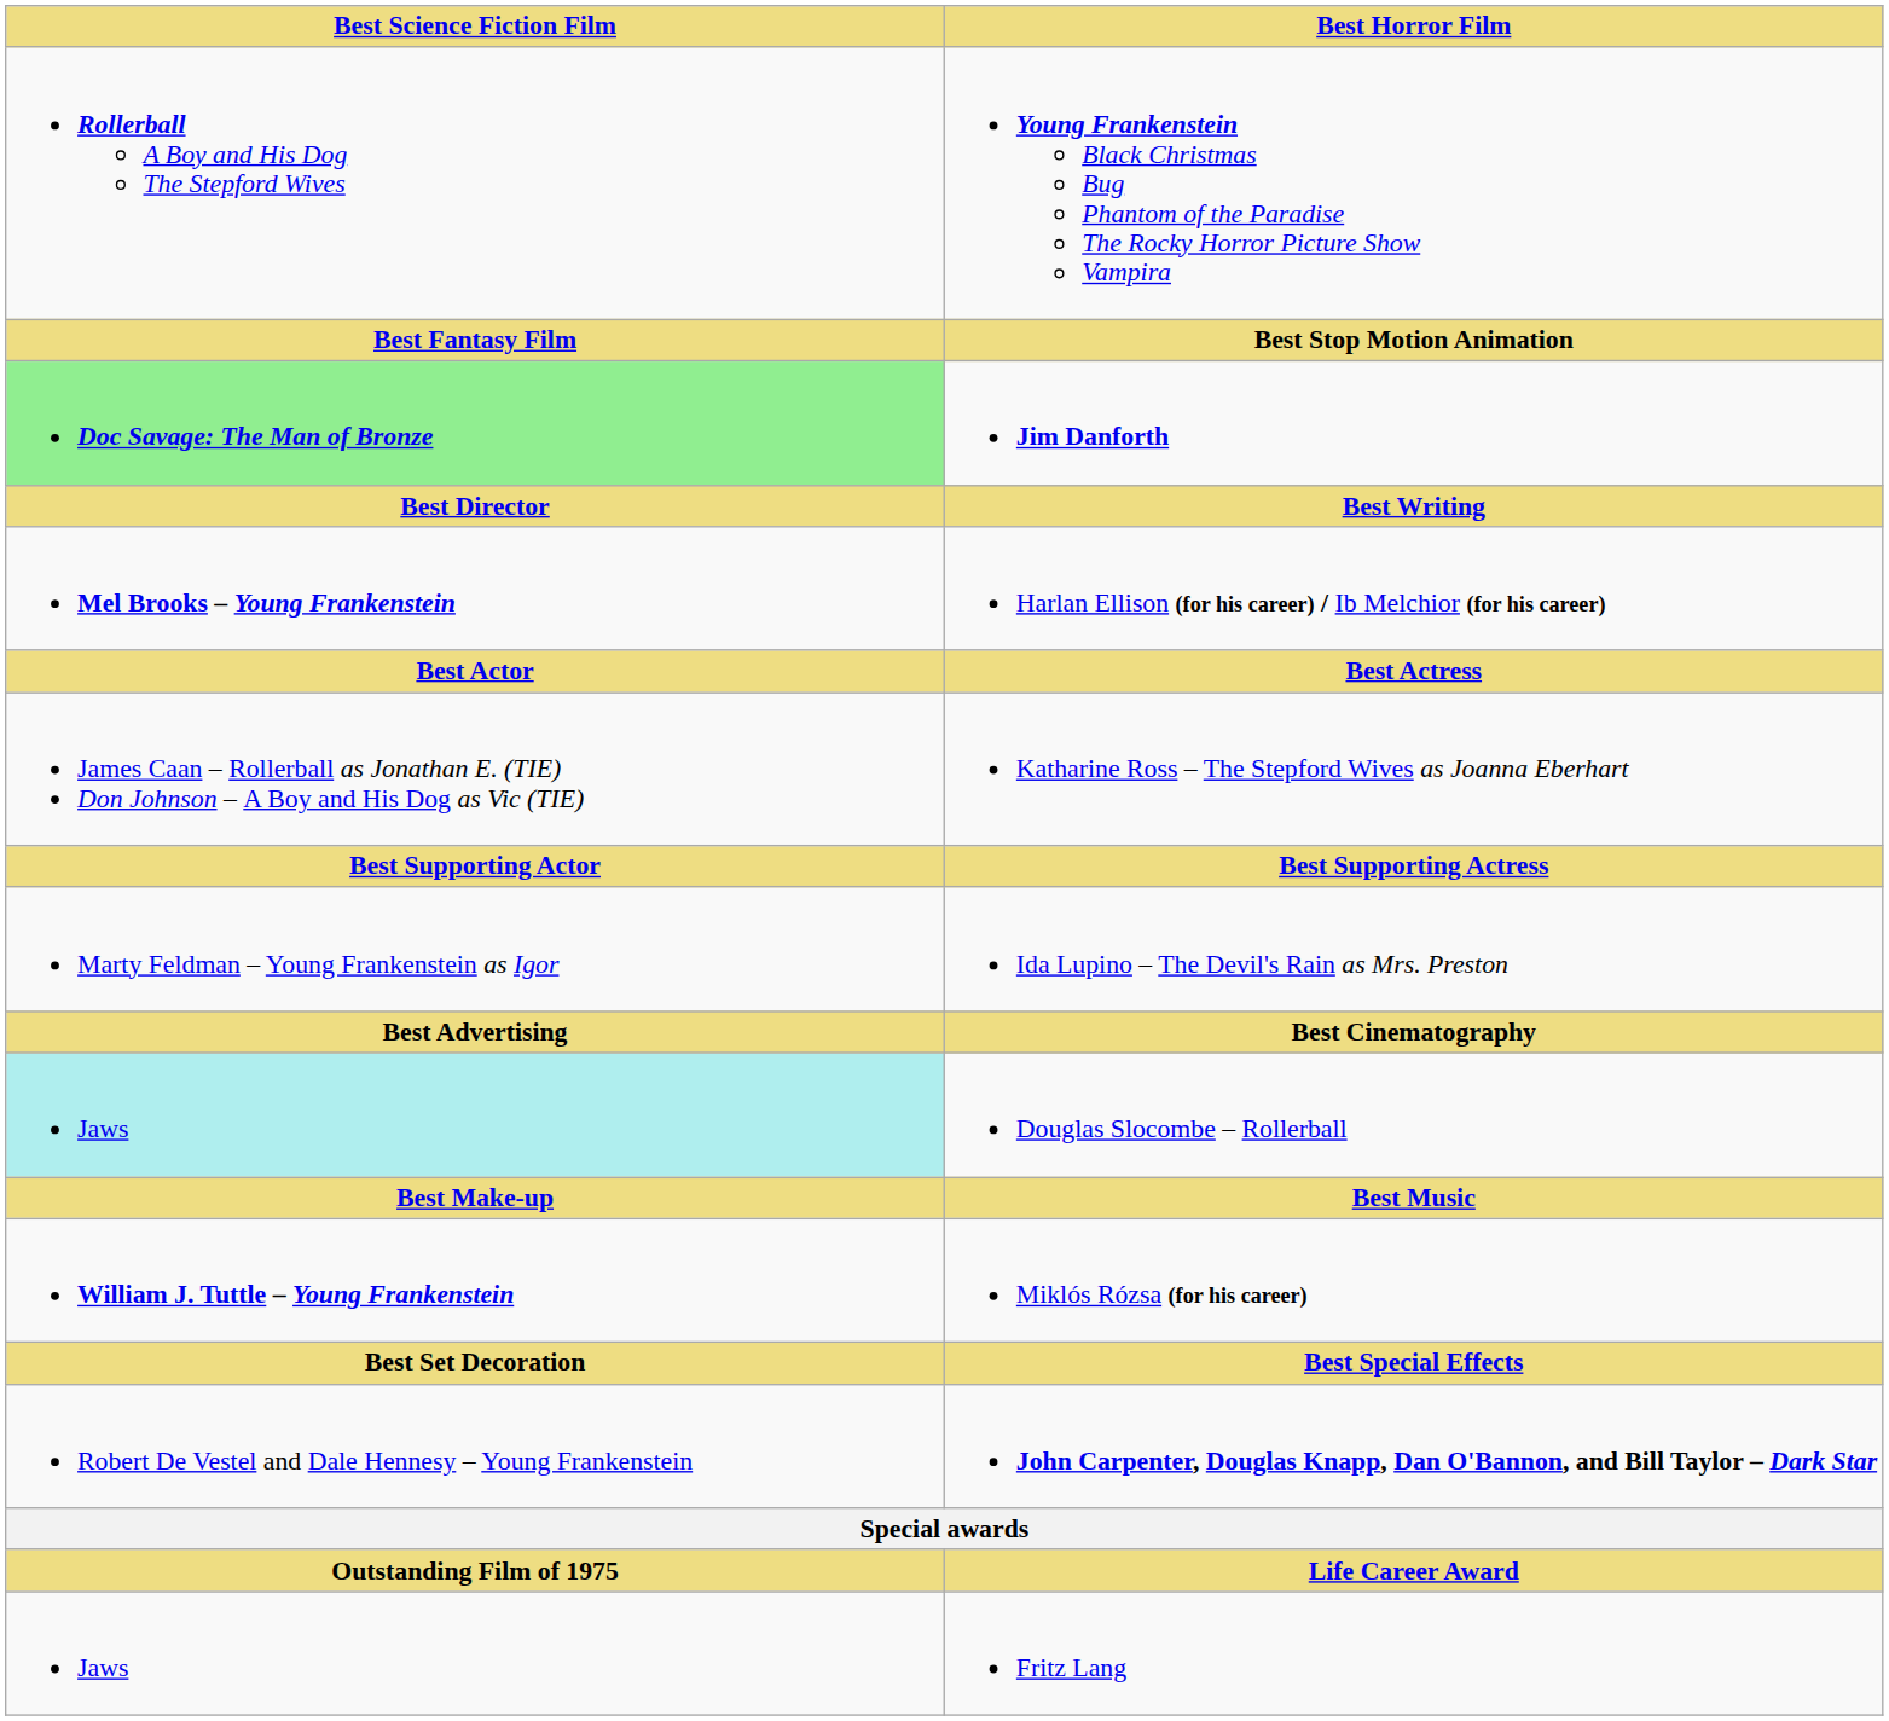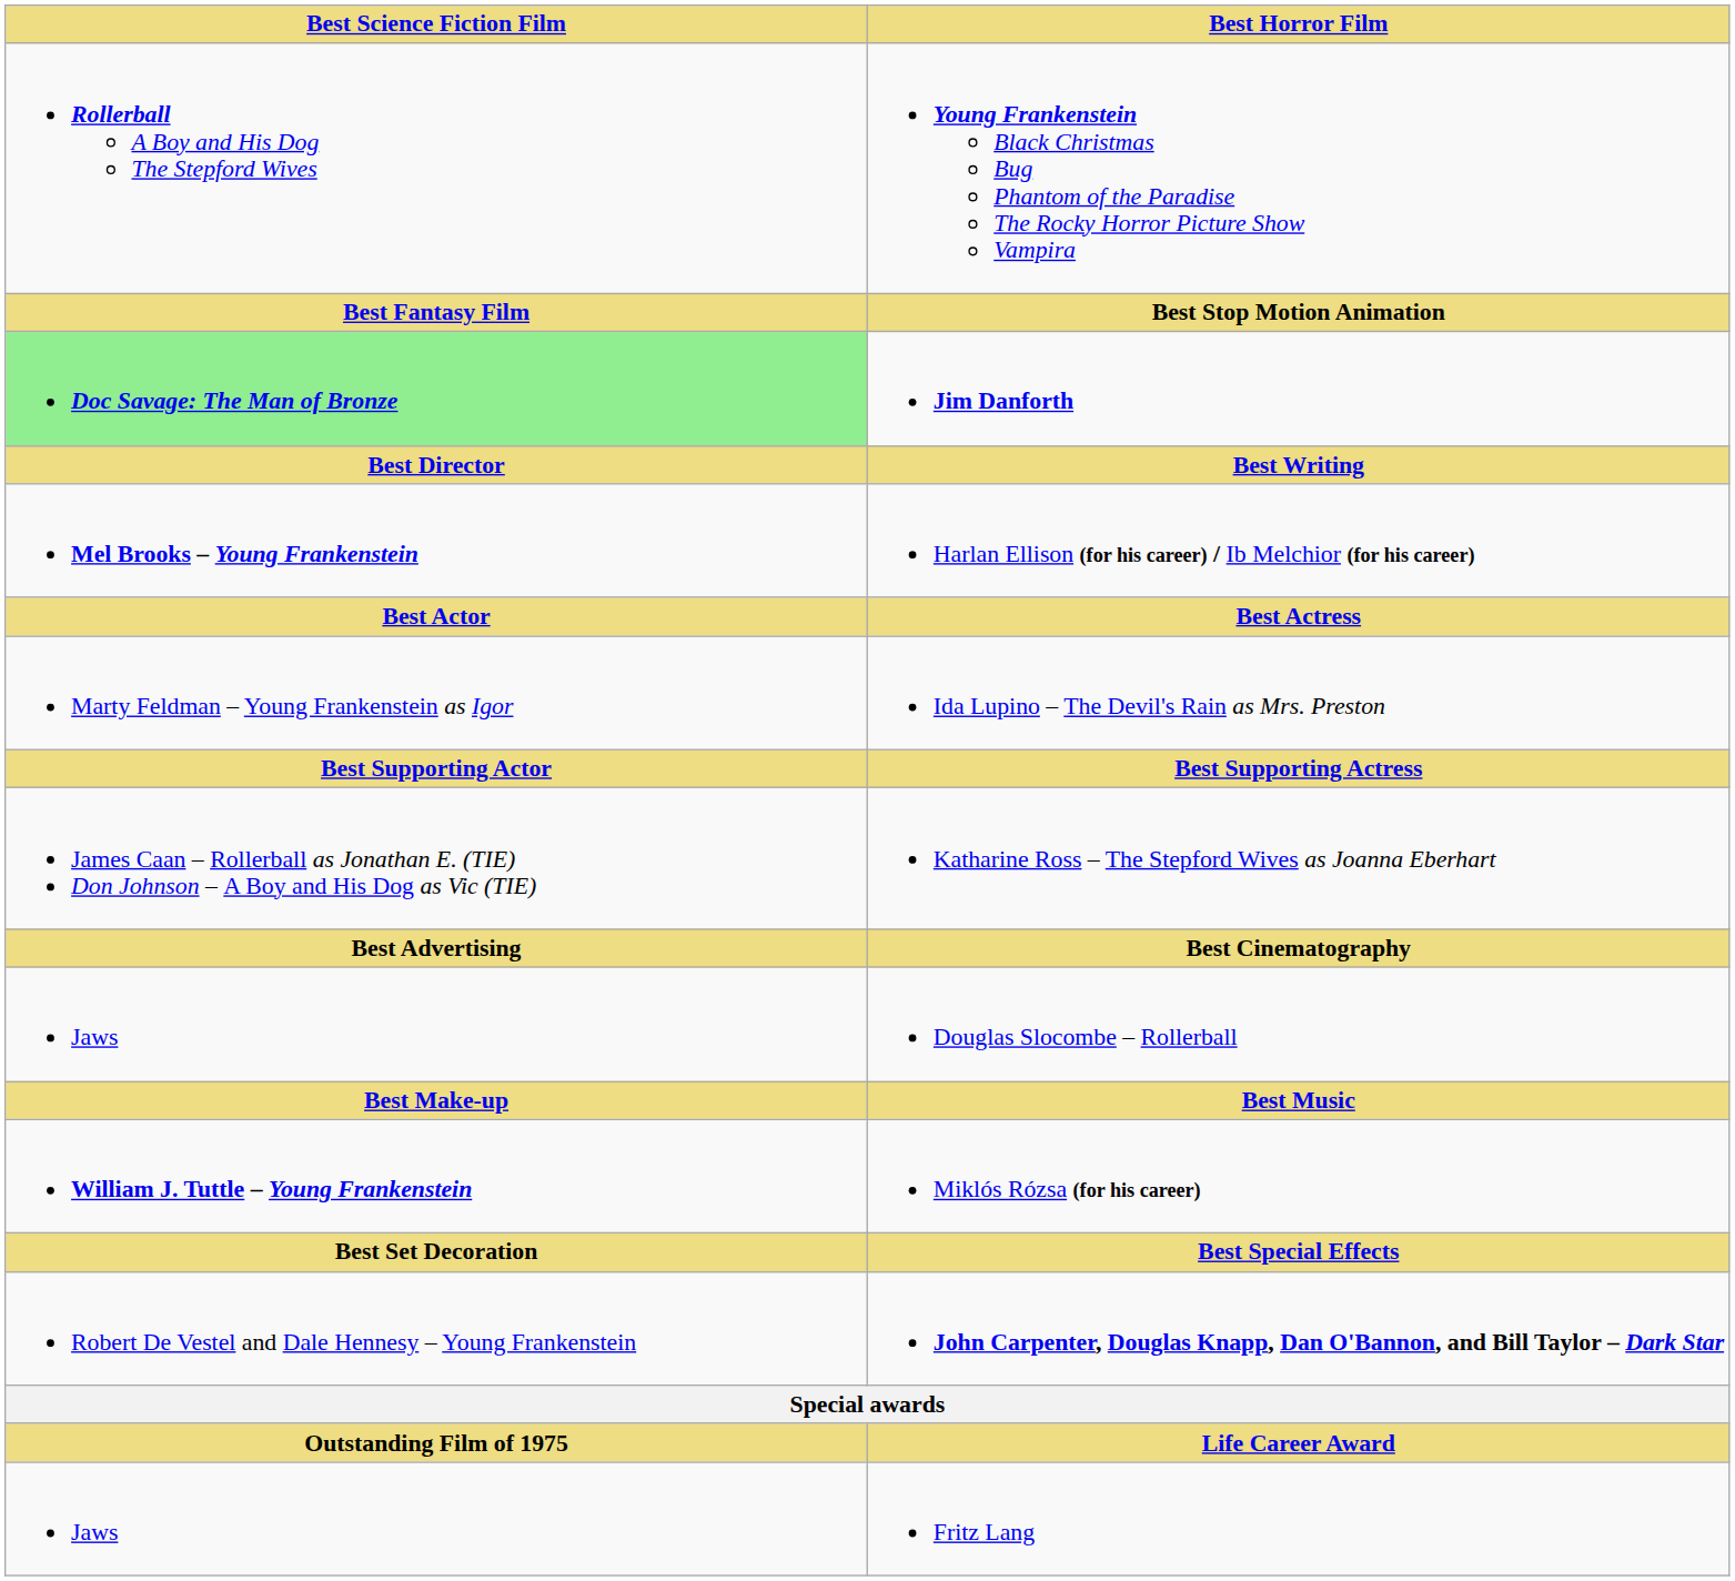rows swapped: Katharine Ross – The Stepford Wives as Joanna Eberhart <-> Ida Lupino – The Devil's Rain as Mrs. Preston
Douglas Slocombe – Rollerball | Best Science Fiction Film: paleturquoise background -> no background
